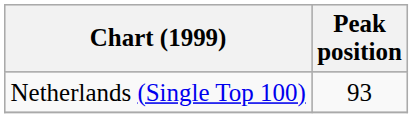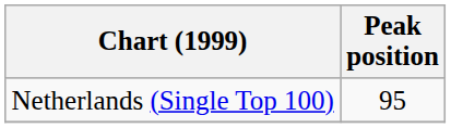Netherlands (Single Top 100) | Peak position: 93 -> 95
